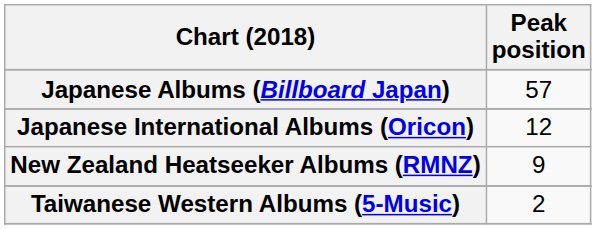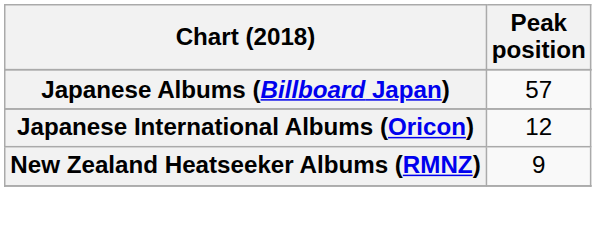- row: Taiwanese Western Albums (5-Music) | 2
